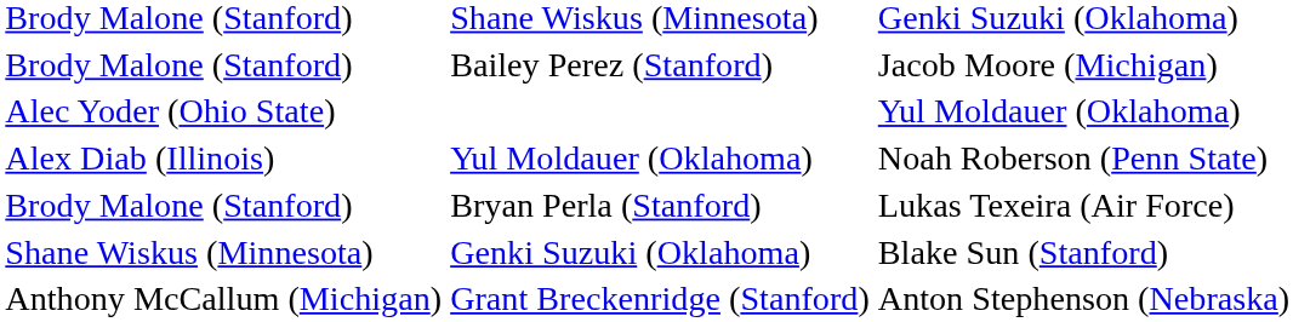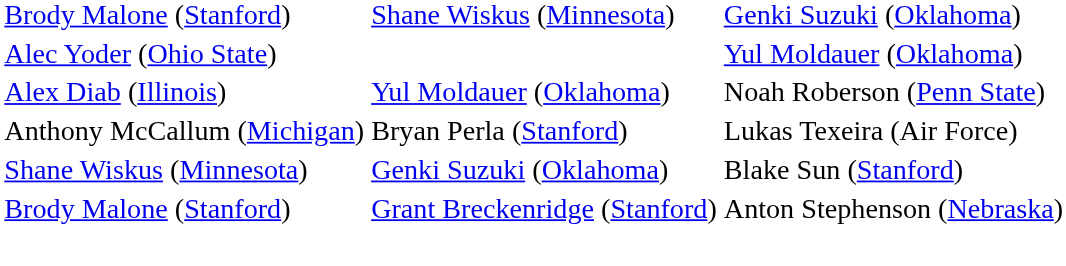- row: Brody Malone (Stanford) | Bailey Perez (Stanford) | Jacob Moore (Michigan)
Bryan Perla (Stanford) | column 2: Brody Malone (Stanford) -> Anthony McCallum (Michigan)
Grant Breckenridge (Stanford) | column 2: Anthony McCallum (Michigan) -> Brody Malone (Stanford)
